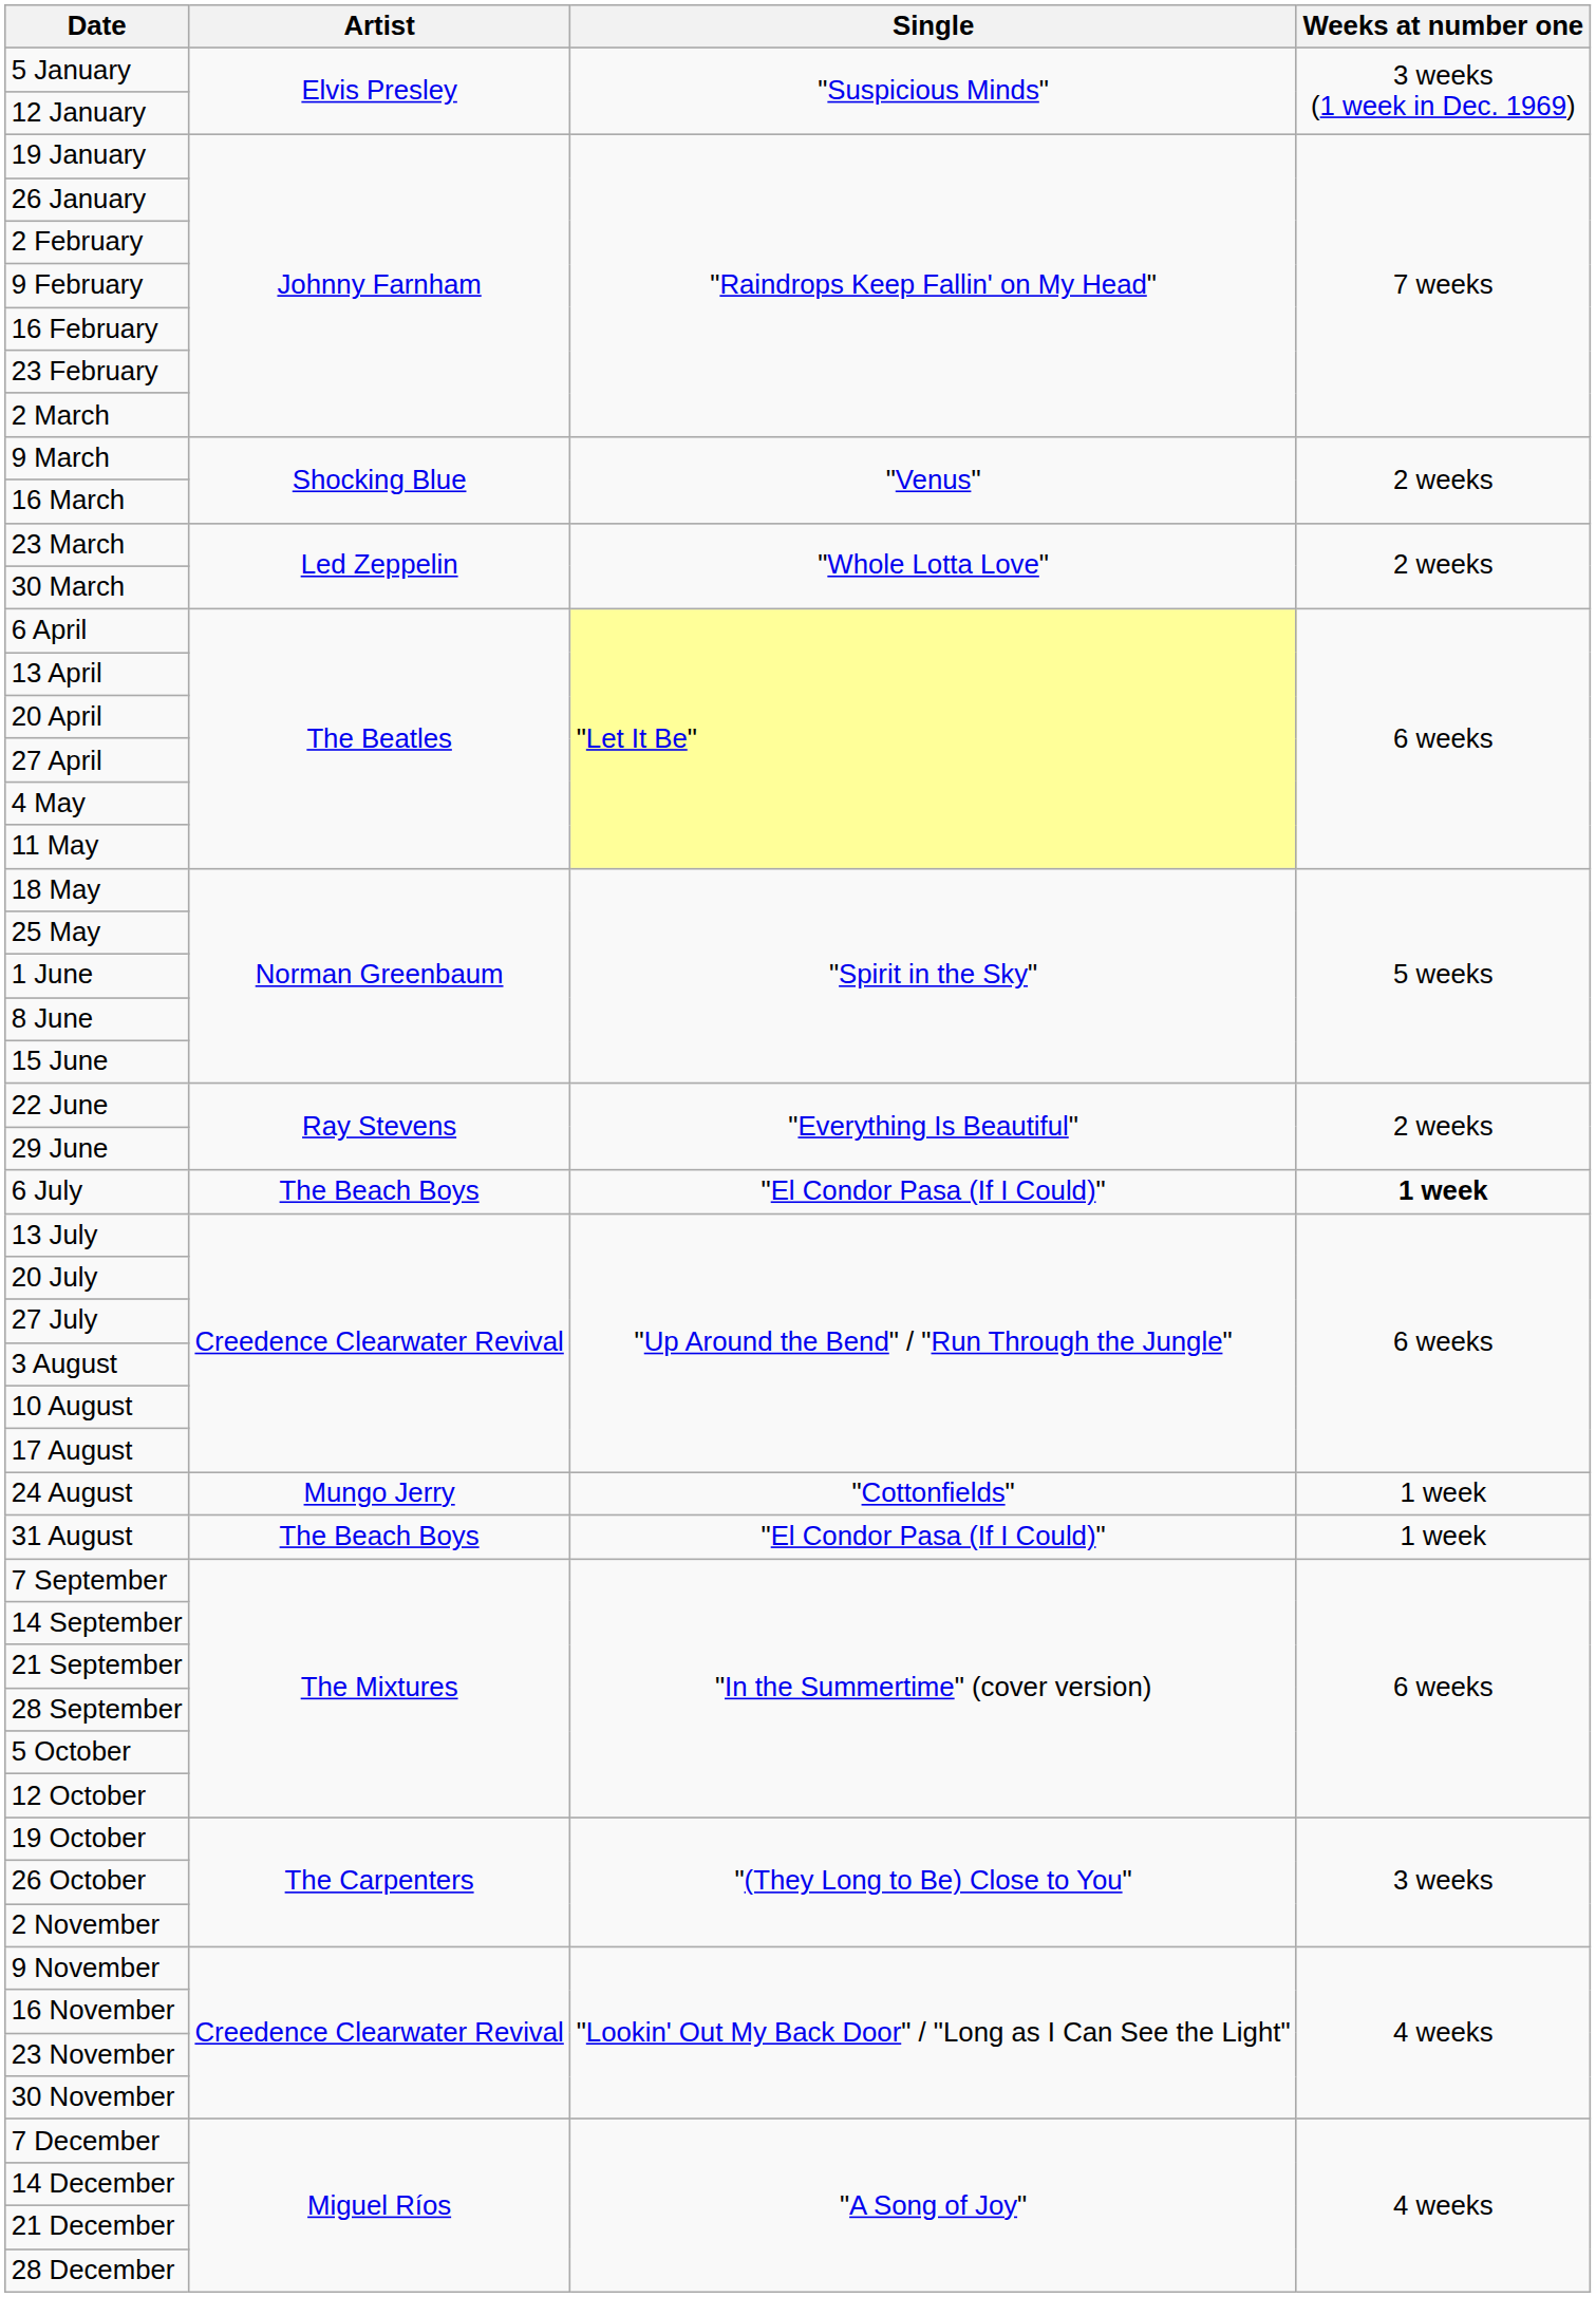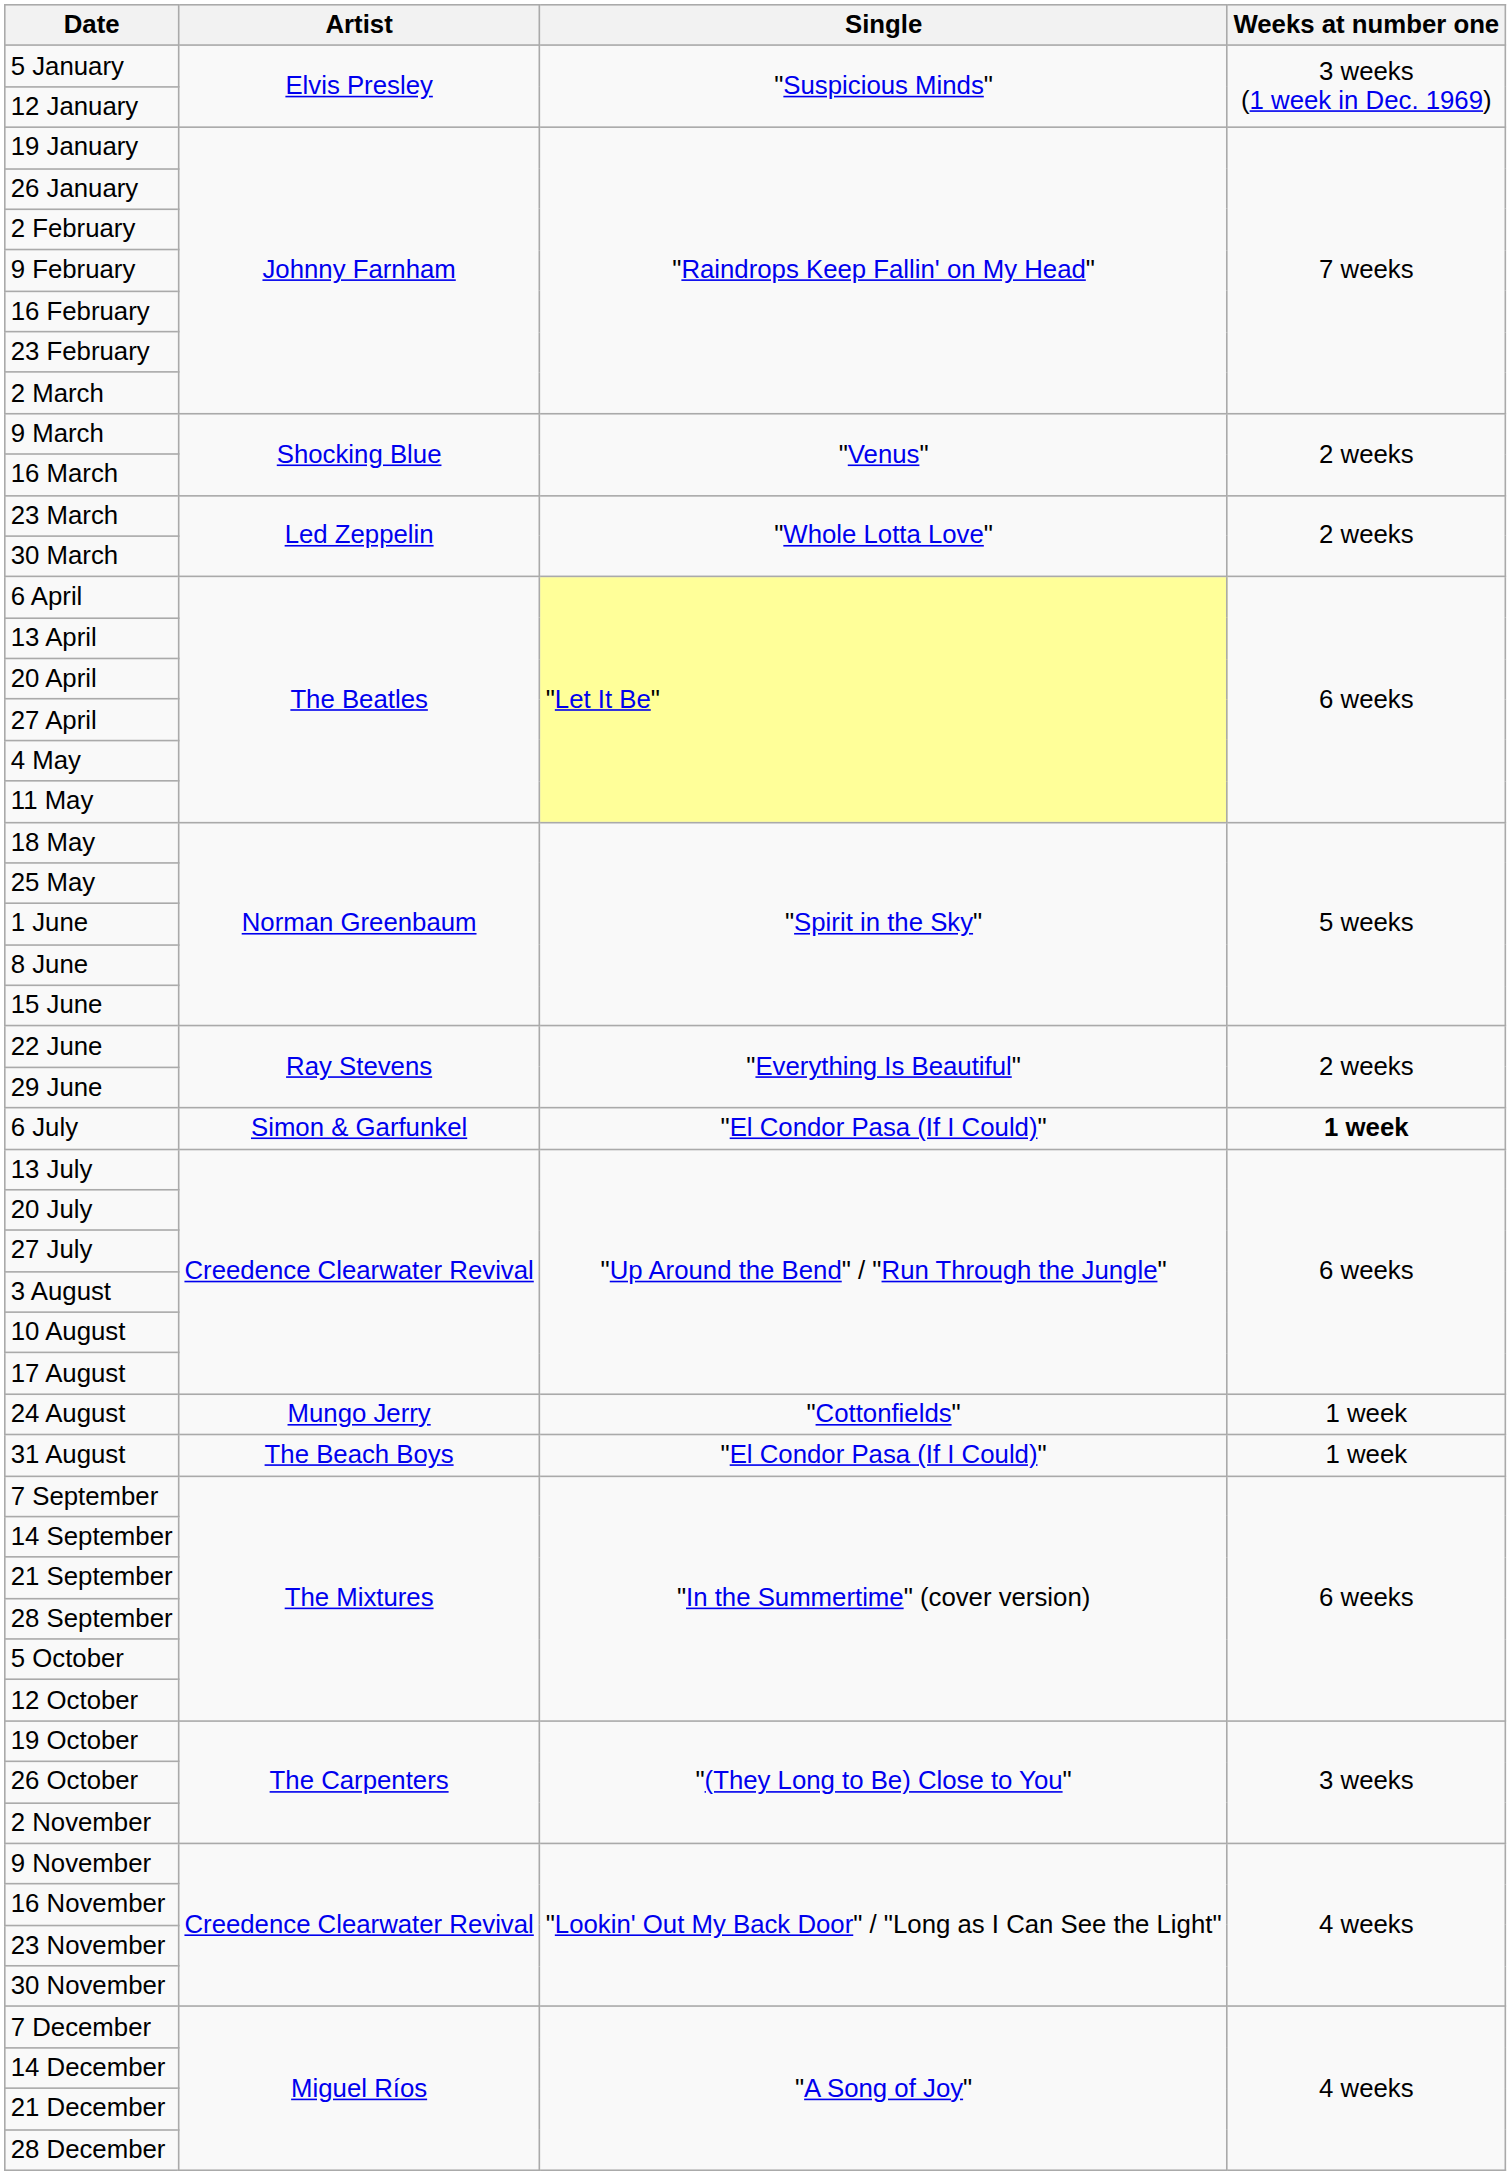6 July | Artist: The Beach Boys -> Simon & Garfunkel
